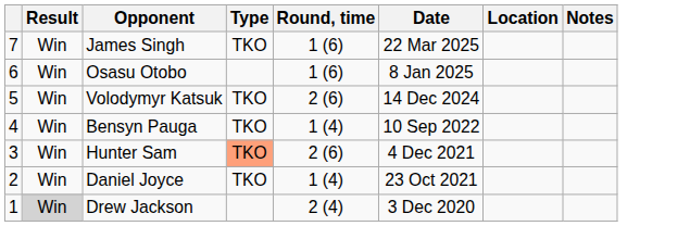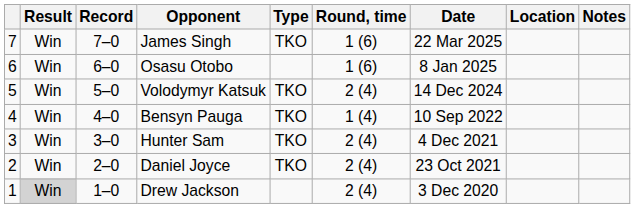+ column: Record | 7–0 | 6–0 | 5–0 | 4–0 | 3–0 | 2–0 | 1–0
Volodymyr Katsuk | Round, time: 2 (6) -> 2 (4)
Hunter Sam | Type: lightsalmon background -> no background
Hunter Sam | Round, time: 2 (6) -> 2 (4)
Daniel Joyce | Round, time: 1 (4) -> 2 (4)
